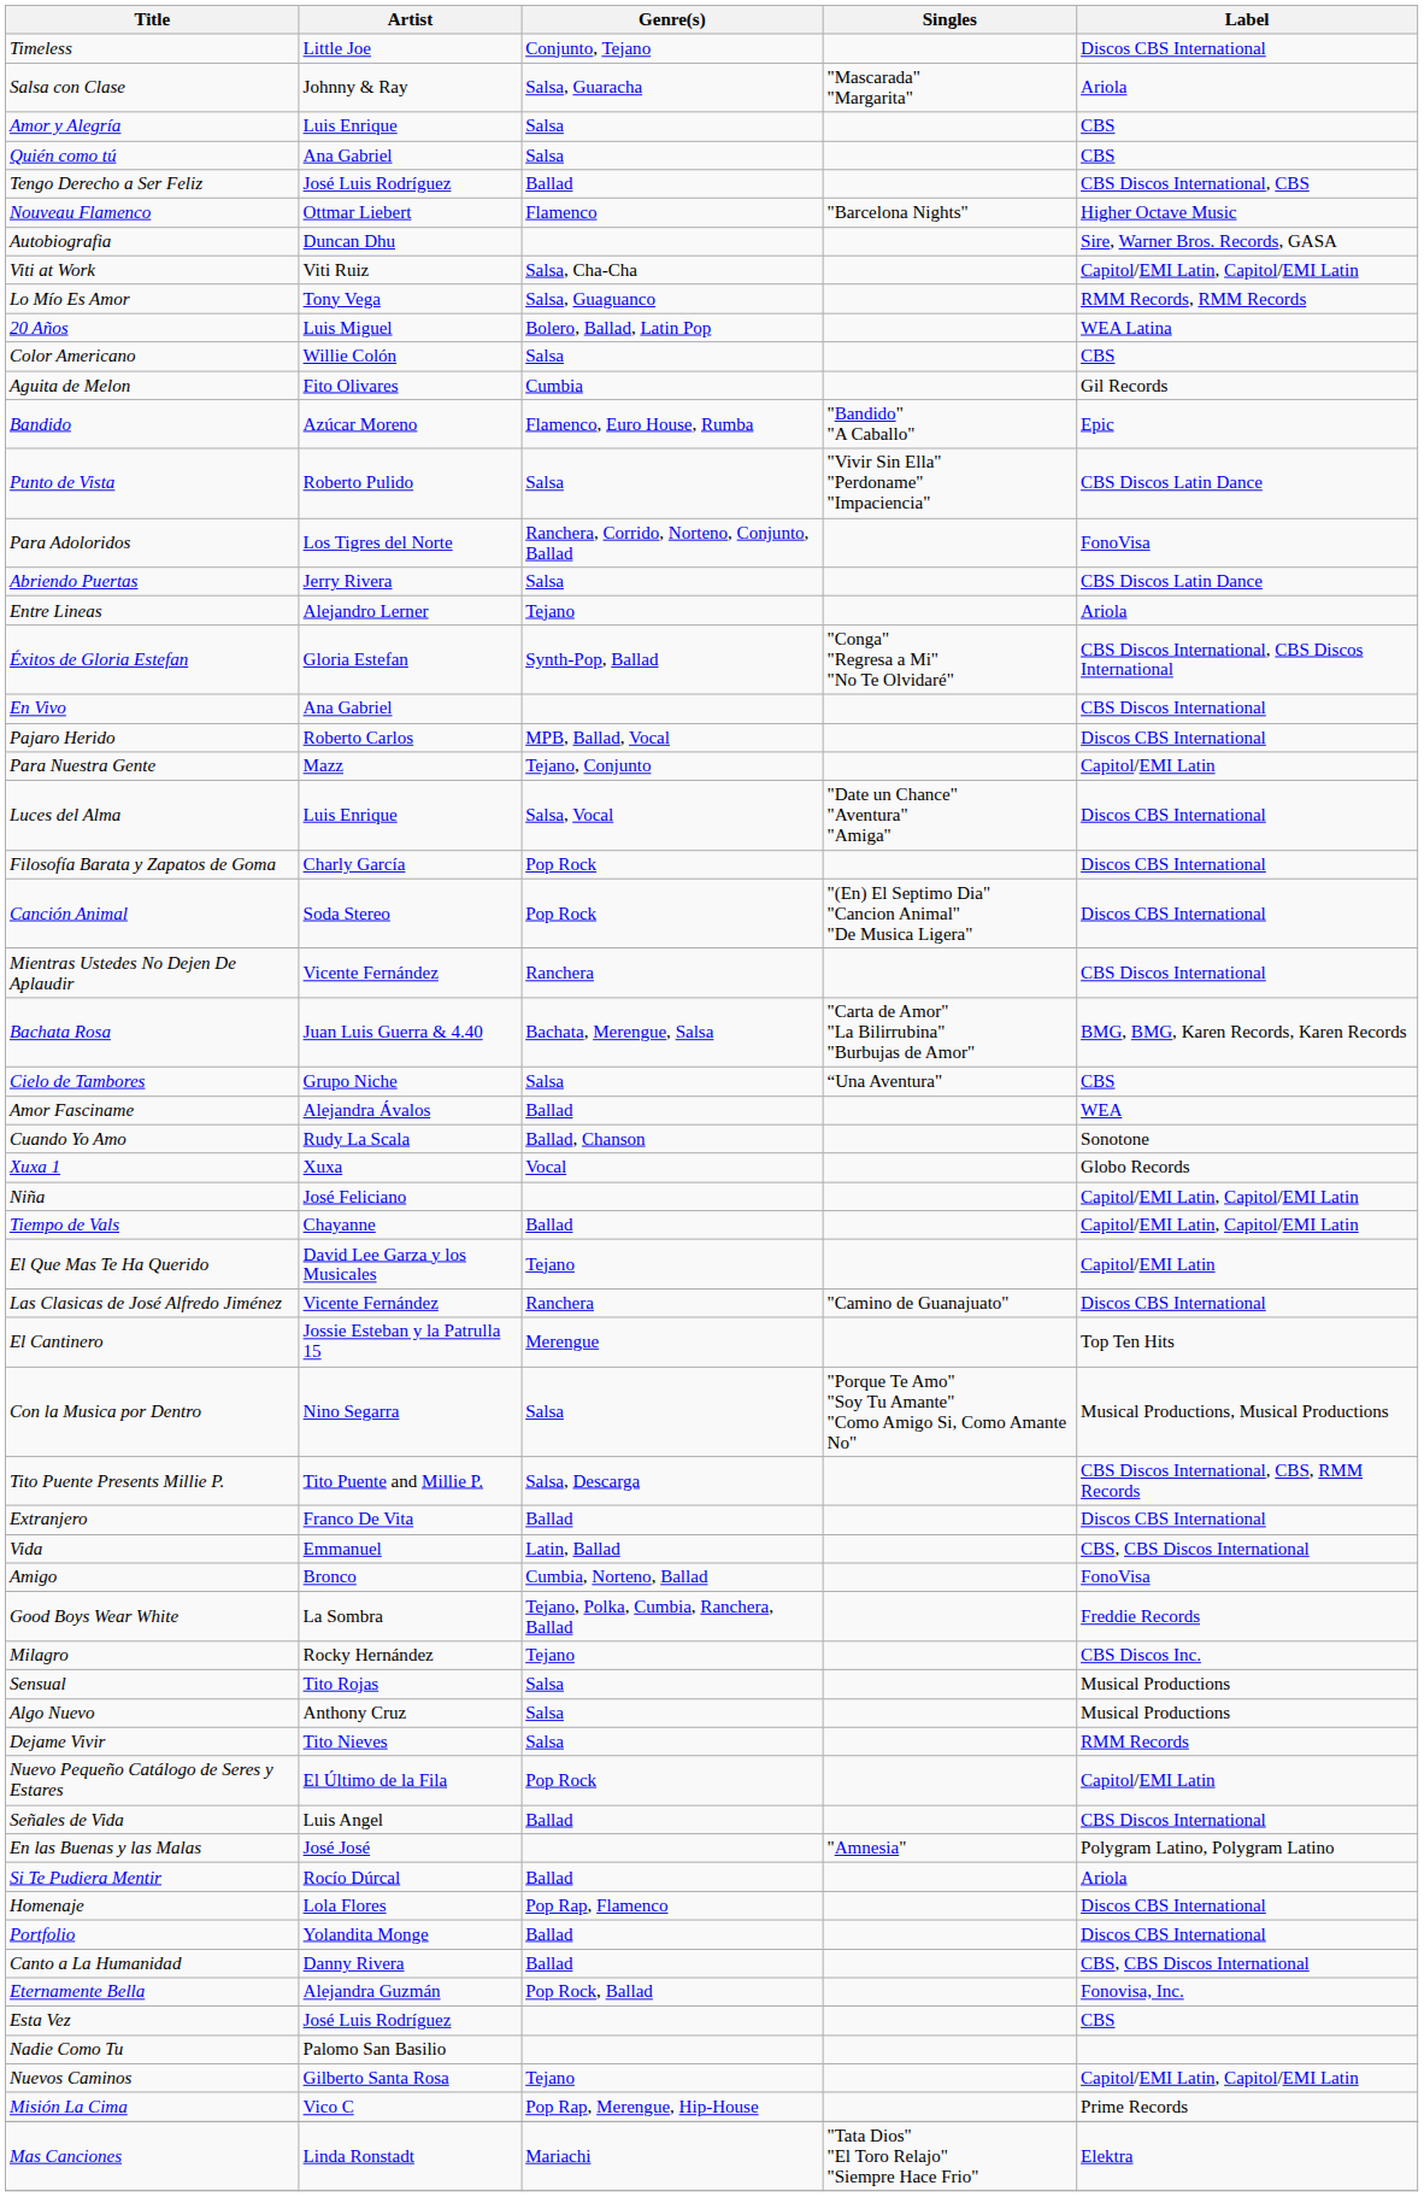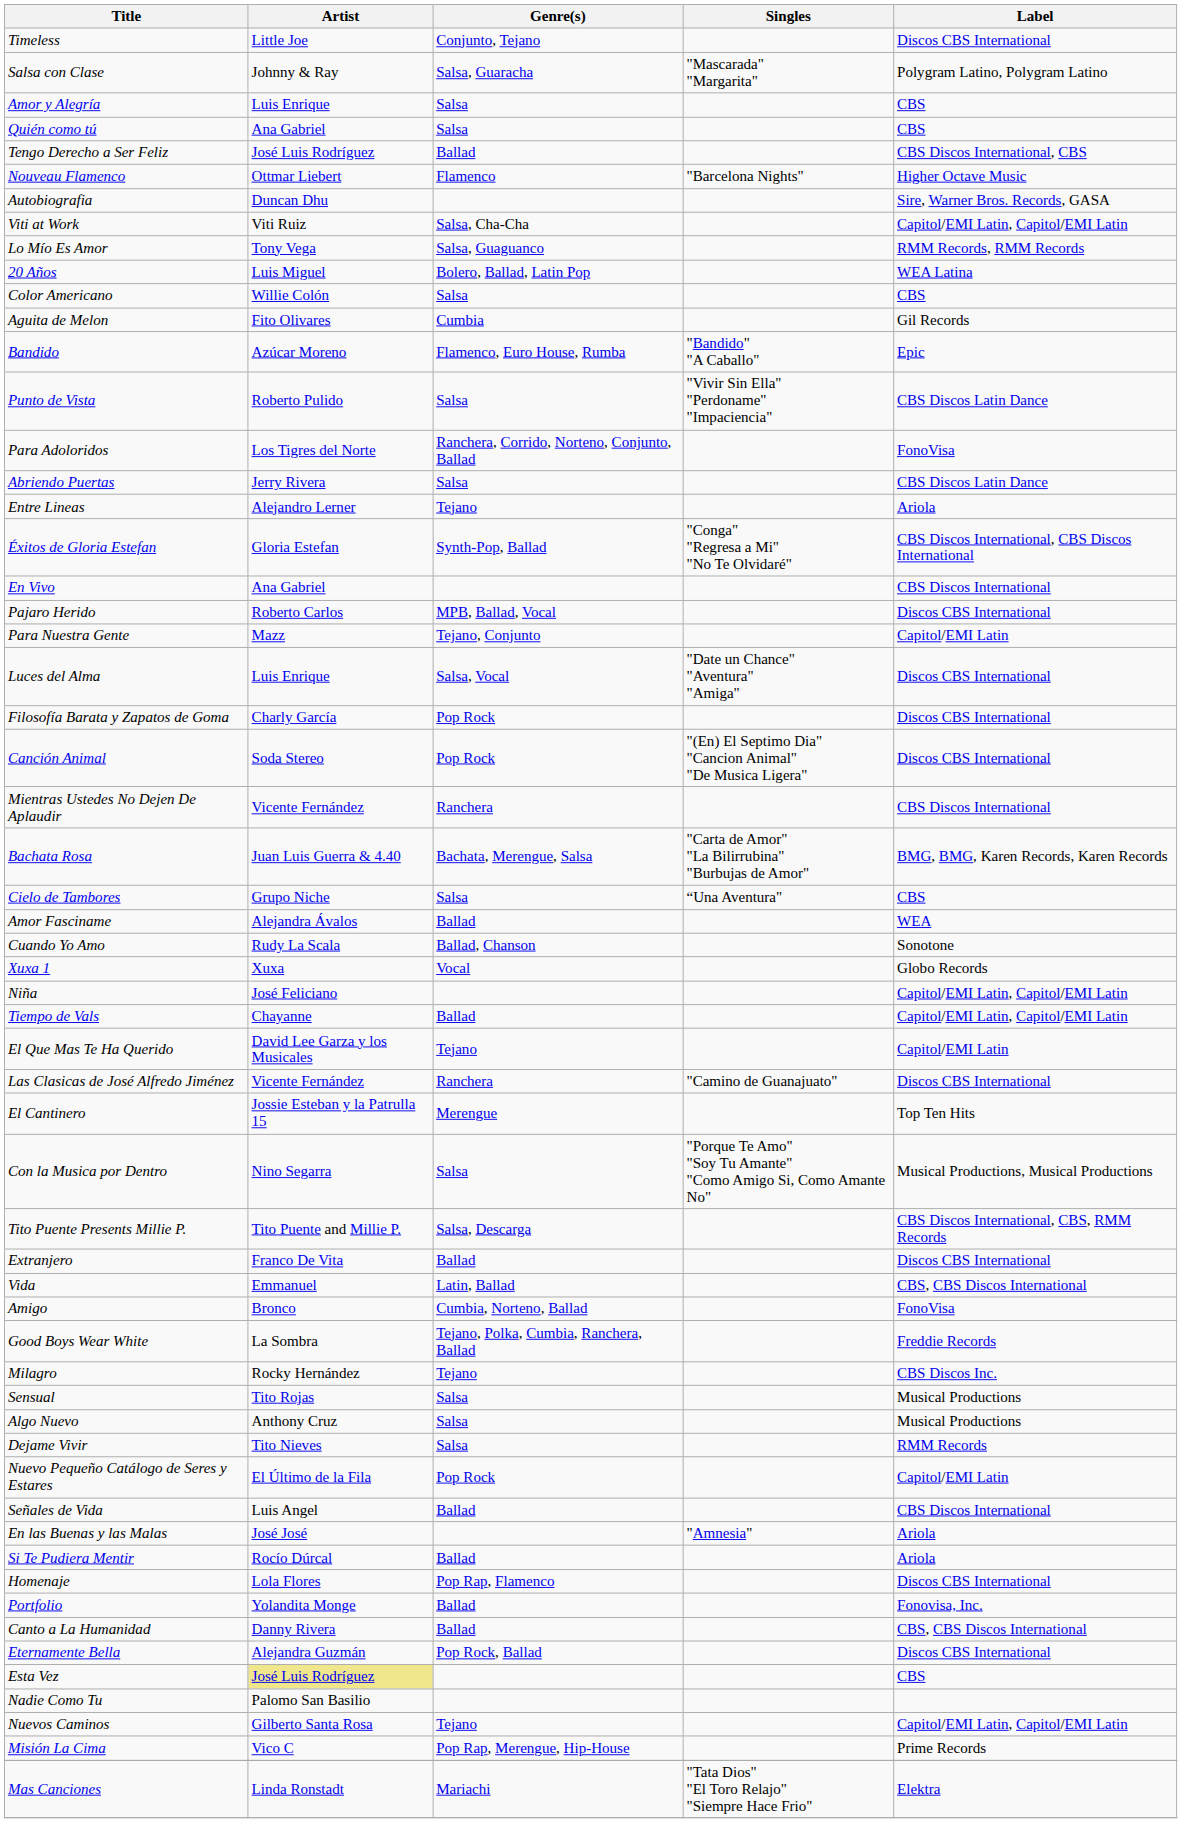Salsa con Clase | Label: Ariola -> Polygram Latino, Polygram Latino
En las Buenas y las Malas | Label: Polygram Latino, Polygram Latino -> Ariola
Portfolio | Label: Discos CBS International -> Fonovisa, Inc.
Eternamente Bella | Label: Fonovisa, Inc. -> Discos CBS International
Esta Vez | Artist: no background -> khaki background
